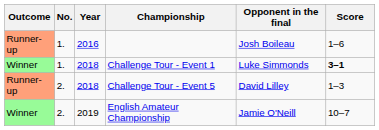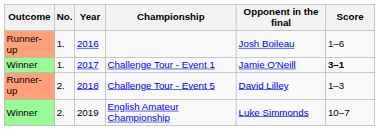Challenge Tour - Event 1 | Year: 2018 -> 2017
Challenge Tour - Event 1 | Opponent in the final: Luke Simmonds -> Jamie O'Neill
English Amateur Championship | Opponent in the final: Jamie O'Neill -> Luke Simmonds
